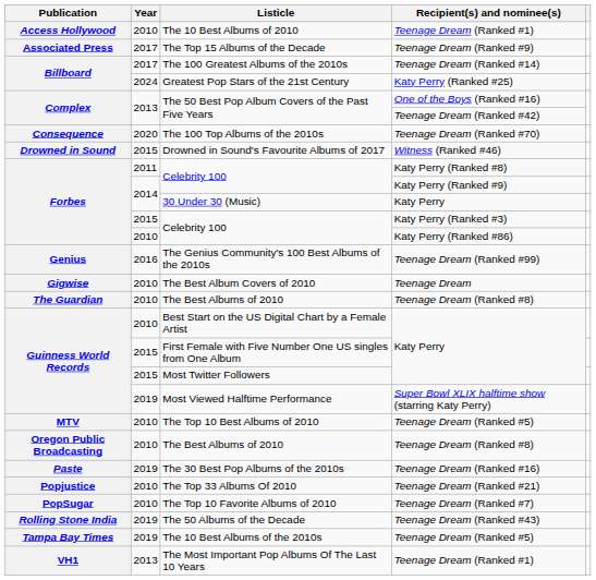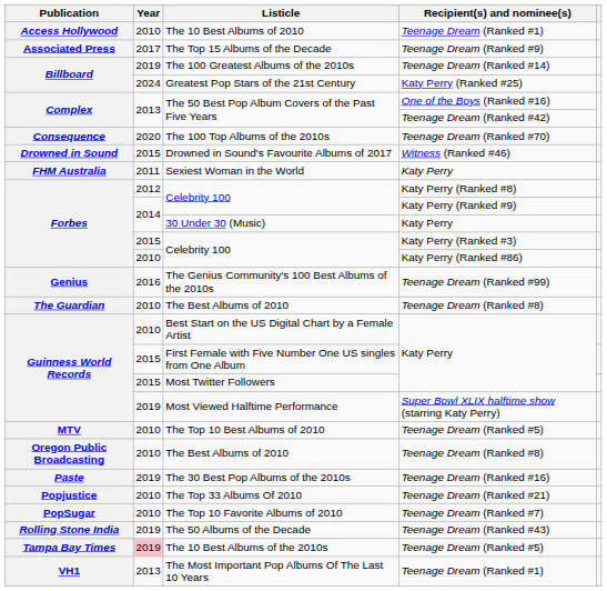The 100 Greatest Albums of the 2010s | Year: 2017 -> 2019
+ row: FHM Australia | 2011 | Sexiest Woman in the World | Katy Perry
Celebrity 100 / Katy Perry (Ranked #8) | Year: 2011 -> 2012
- row: Gigwise | 2010 | The Best Album Covers of 2010 | Teenage Dream
The 10 Best Albums of the 2010s | Year: no background -> pink background
